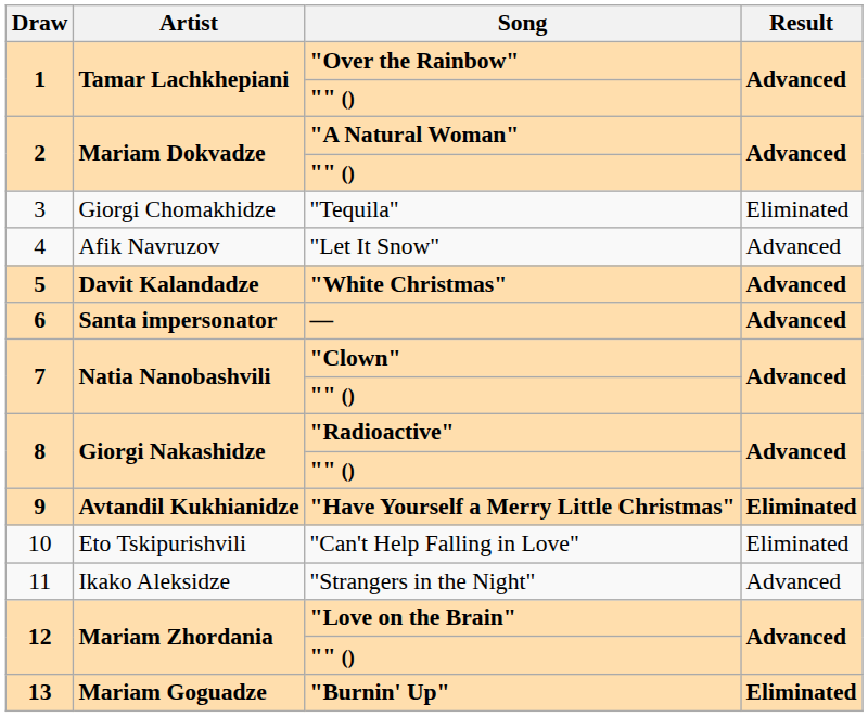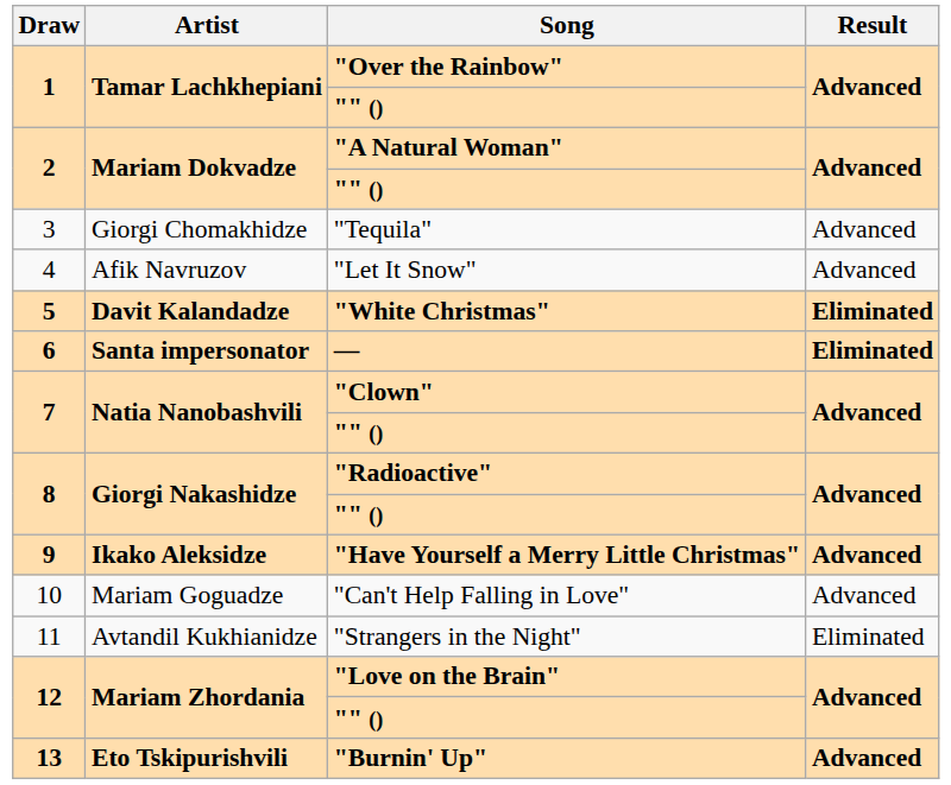"Tequila" | Result: Eliminated -> Advanced
"White Christmas" | Result: Advanced -> Eliminated
— | Result: Advanced -> Eliminated
"Have Yourself a Merry Little Christmas" | Artist: Avtandil Kukhianidze -> Ikako Aleksidze
"Have Yourself a Merry Little Christmas" | Result: Eliminated -> Advanced
"Can't Help Falling in Love" | Artist: Eto Tskipurishvili -> Mariam Goguadze
"Can't Help Falling in Love" | Result: Eliminated -> Advanced
"Strangers in the Night" | Artist: Ikako Aleksidze -> Avtandil Kukhianidze
"Strangers in the Night" | Result: Advanced -> Eliminated
"Burnin' Up" | Artist: Mariam Goguadze -> Eto Tskipurishvili
"Burnin' Up" | Result: Eliminated -> Advanced
